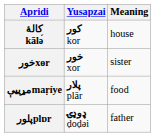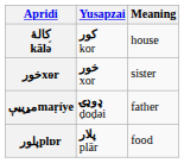مړييېmaṛíye | Yusapzai: پلار plār -> ډوډۍ ḍoḍə́i
مړييېmaṛíye | Meaning: food -> father
پلورplɒr | Yusapzai: ډوډۍ ḍoḍə́i -> پلار plār
پلورplɒr | Meaning: father -> food
